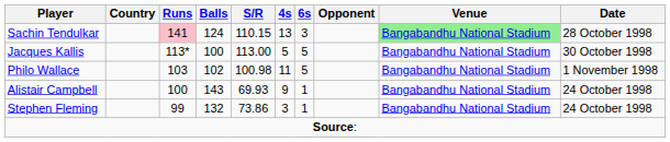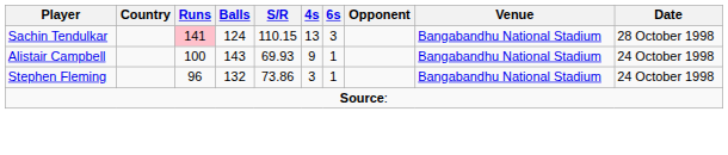Sachin Tendulkar | Venue: lightgreen background -> no background
- row: Jacques Kallis | 113* | 100 | 113.00 | 5 | 5 | Bangabandhu National Stadium | 30 October 1998
- row: Philo Wallace | 103 | 102 | 100.98 | 11 | 5 | Bangabandhu National Stadium | 1 November 1998
Stephen Fleming | Runs: 99 -> 96
